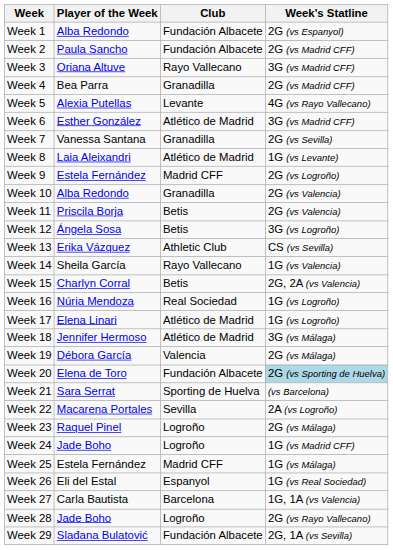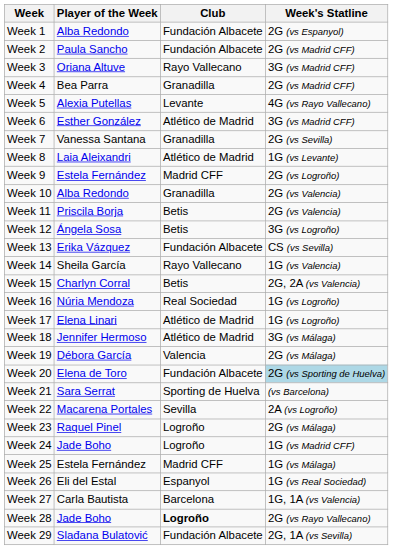Week 13 | Club: Athletic Club -> Fundación Albacete
Week 28 | Club: normal -> bold
